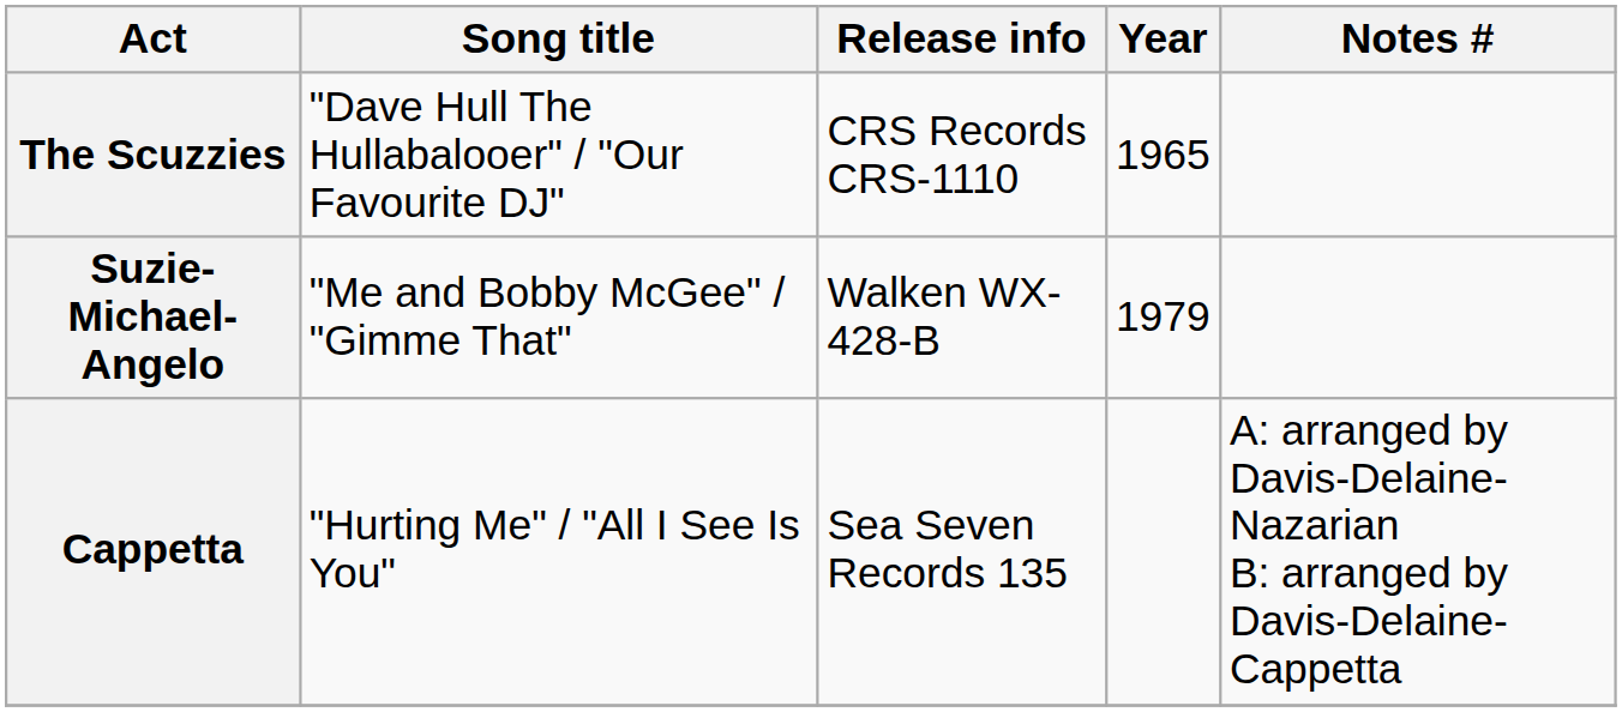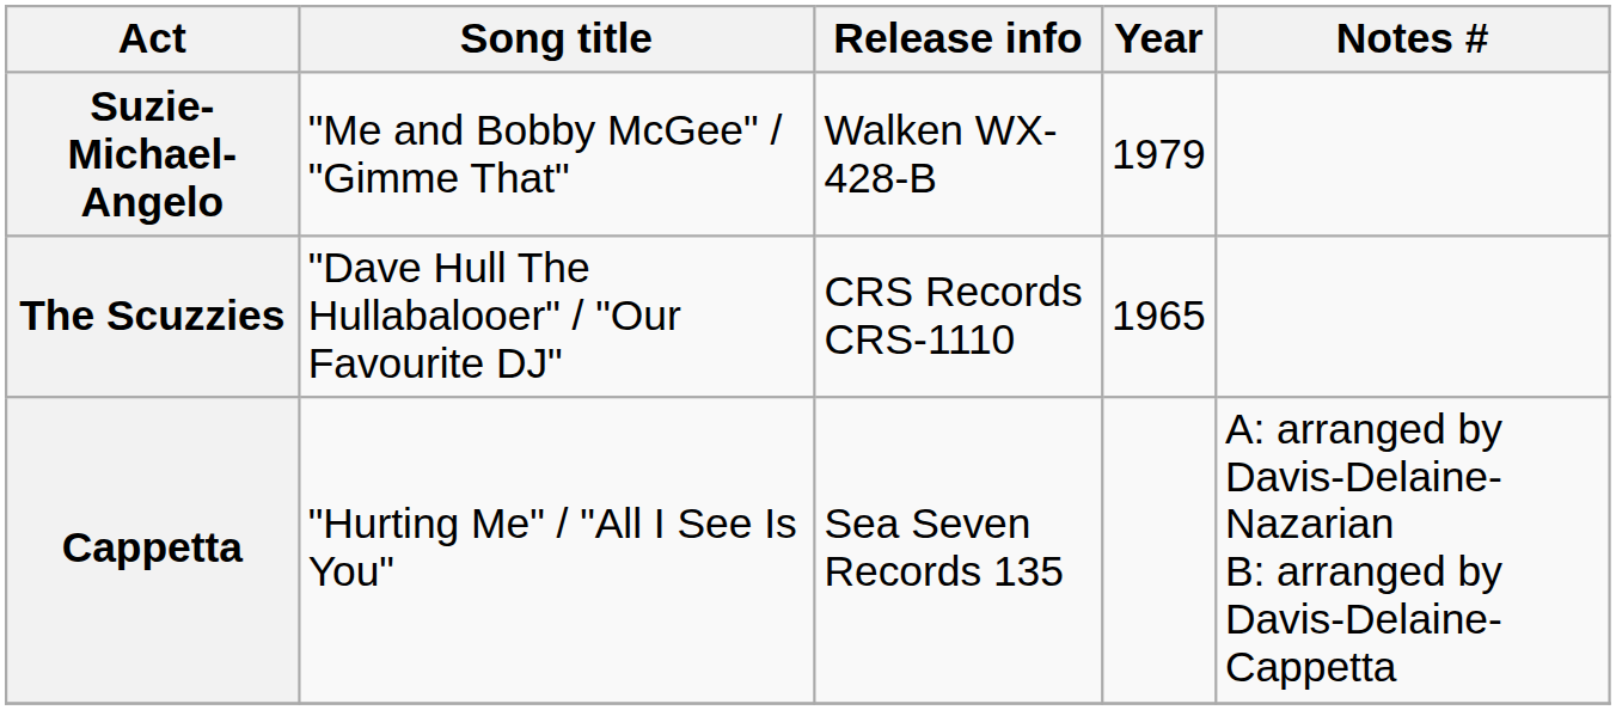rows swapped: The Scuzzies <-> Suzie-Michael-Angelo
